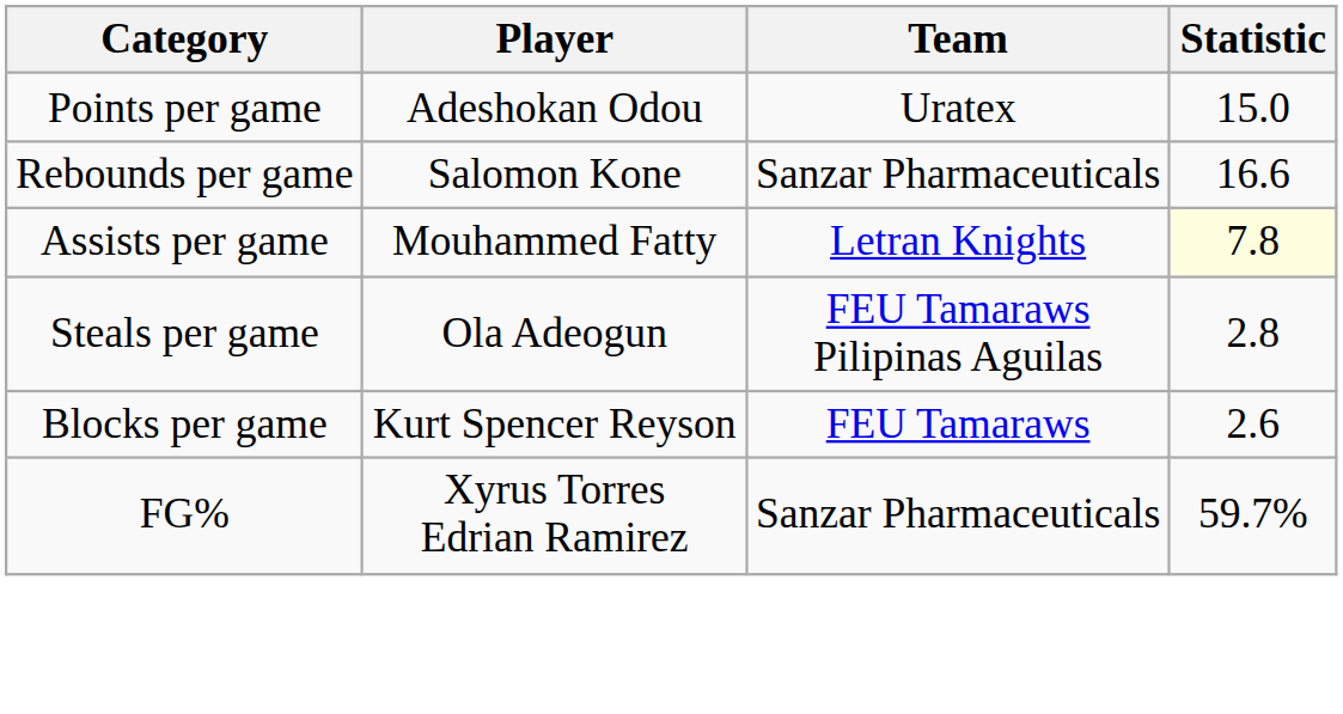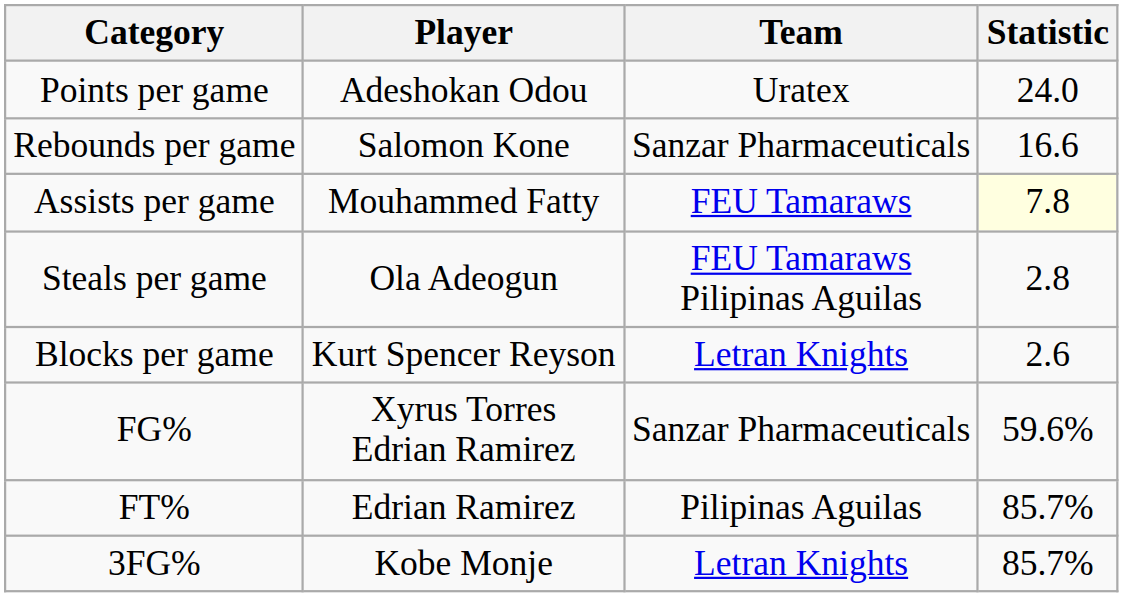Points per game | Statistic: 15.0 -> 24.0
Assists per game | Team: Letran Knights -> FEU Tamaraws
Blocks per game | Team: FEU Tamaraws -> Letran Knights
FG% | Statistic: 59.7% -> 59.6%
+ row: FT% | Edrian Ramirez | Pilipinas Aguilas | 85.7%
+ row: 3FG% | Kobe Monje | Letran Knights | 85.7%
